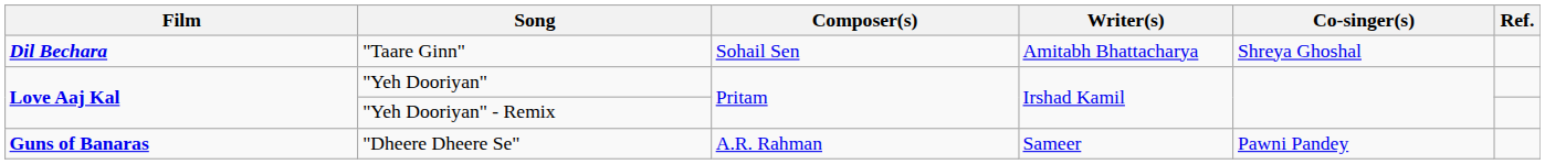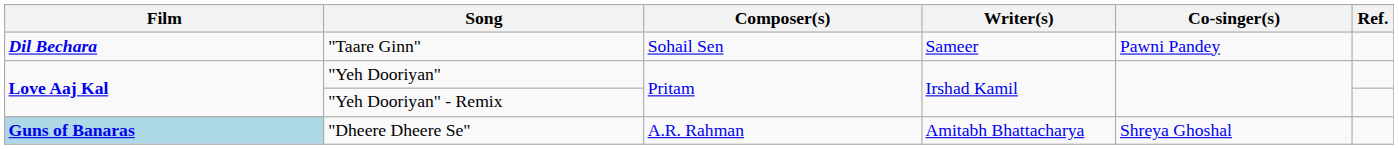"Taare Ginn" | Writer(s): Amitabh Bhattacharya -> Sameer
"Taare Ginn" | Co-singer(s): Shreya Ghoshal -> Pawni Pandey
"Dheere Dheere Se" | Film: no background -> lightblue background
"Dheere Dheere Se" | Writer(s): Sameer -> Amitabh Bhattacharya
"Dheere Dheere Se" | Co-singer(s): Pawni Pandey -> Shreya Ghoshal
